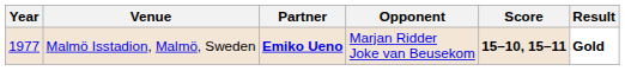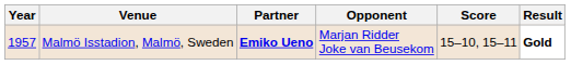Malmö Isstadion, Malmö, Sweden | Year: 1977 -> 1957
Malmö Isstadion, Malmö, Sweden | Score: bold -> normal
